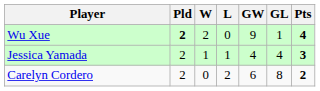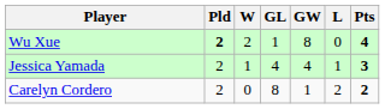columns swapped: L <-> GL
Wu Xue | GW: 9 -> 8
Carelyn Cordero | GW: 6 -> 1
